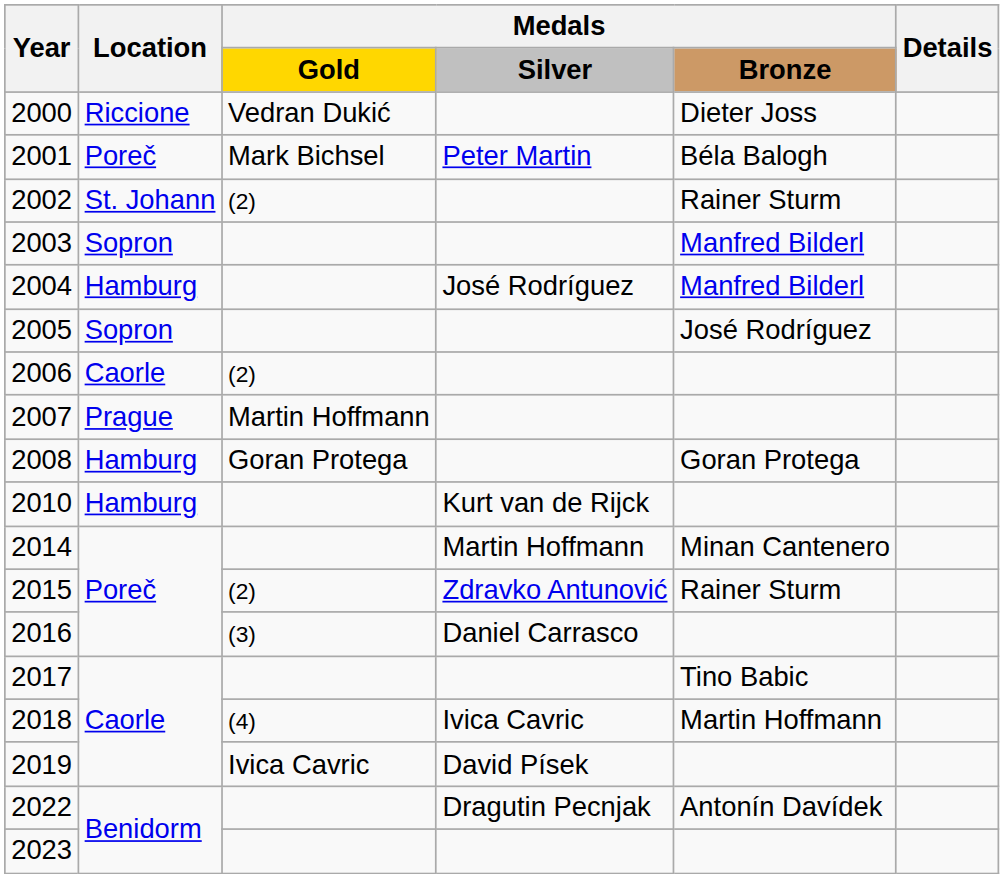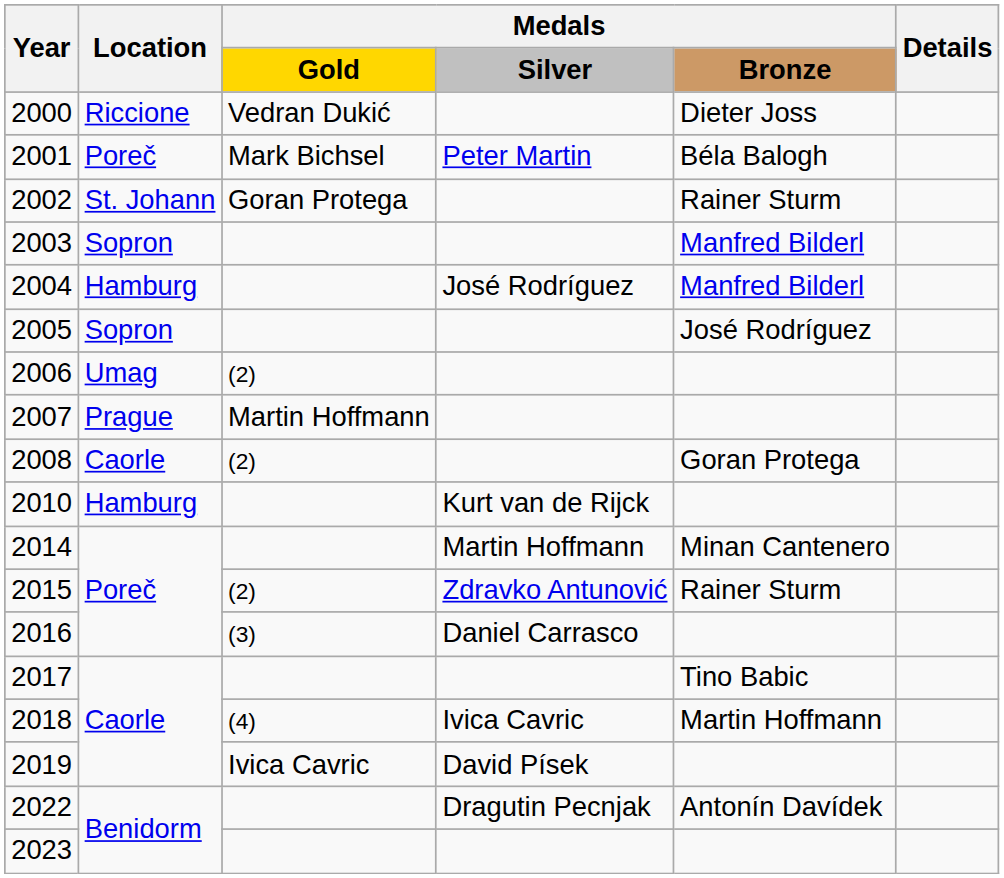2002 | column 3: (2) -> Goran Protega
2006 | Location: Caorle -> Umag
2008 | Location: Hamburg -> Caorle
2008 | column 3: Goran Protega -> (2)
